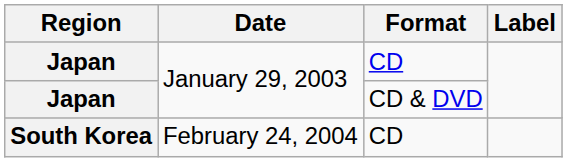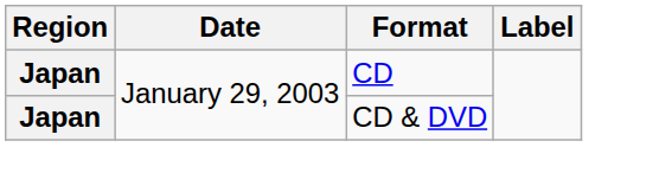- row: South Korea | February 24, 2004 | CD
